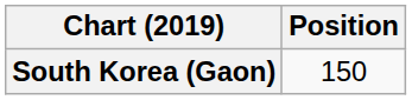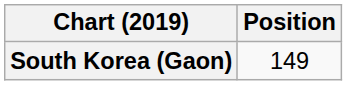South Korea (Gaon) | Position: 150 -> 149
